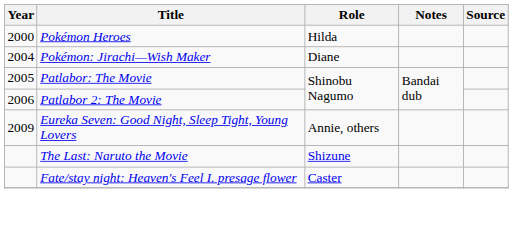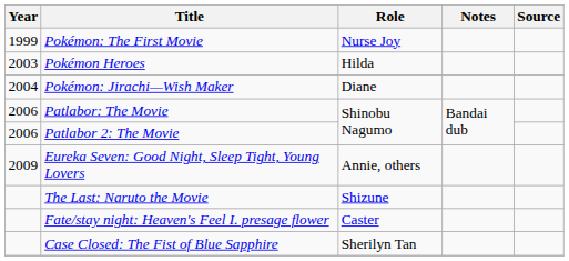+ row: 1999 | Pokémon: The First Movie | Nurse Joy
Pokémon Heroes | Year: 2000 -> 2003
Patlabor: The Movie | Year: 2005 -> 2006
+ row: Case Closed: The Fist of Blue Sapphire | Sherilyn Tan
